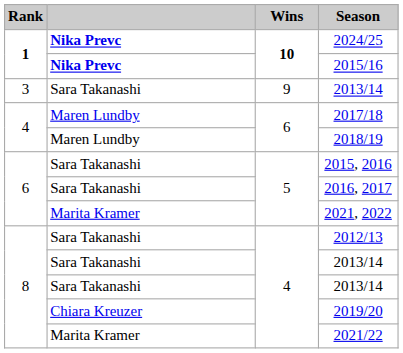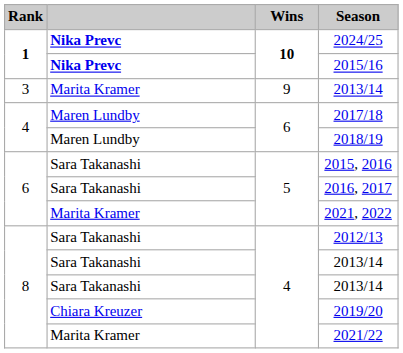3 / 2013/14 | column 2: Sara Takanashi -> Marita Kramer
